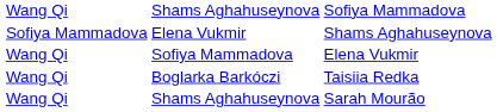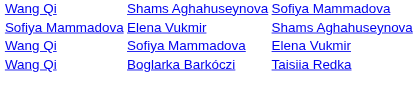- row: Wang Qi | Shams Aghahuseynova | Sarah Mourão
